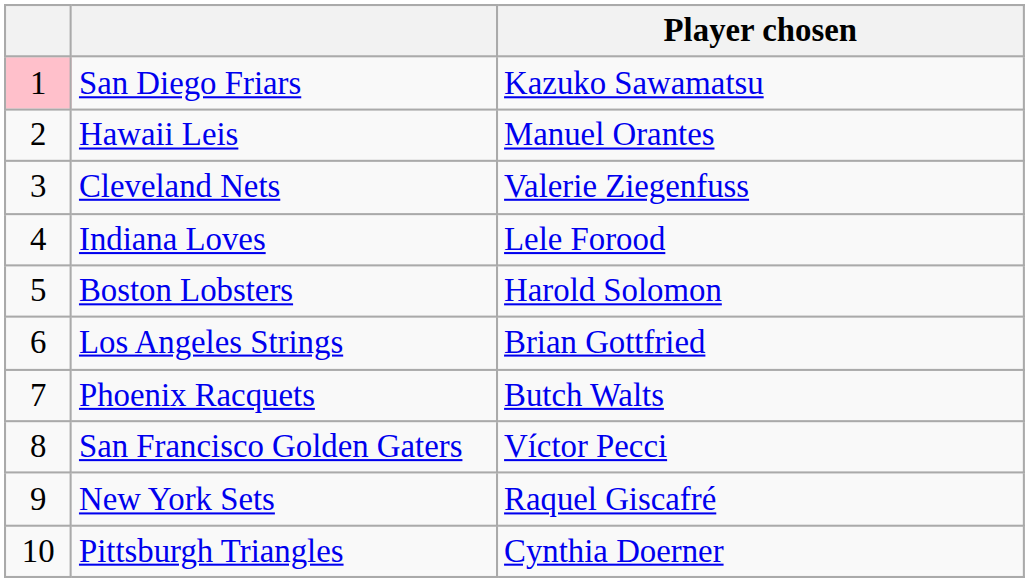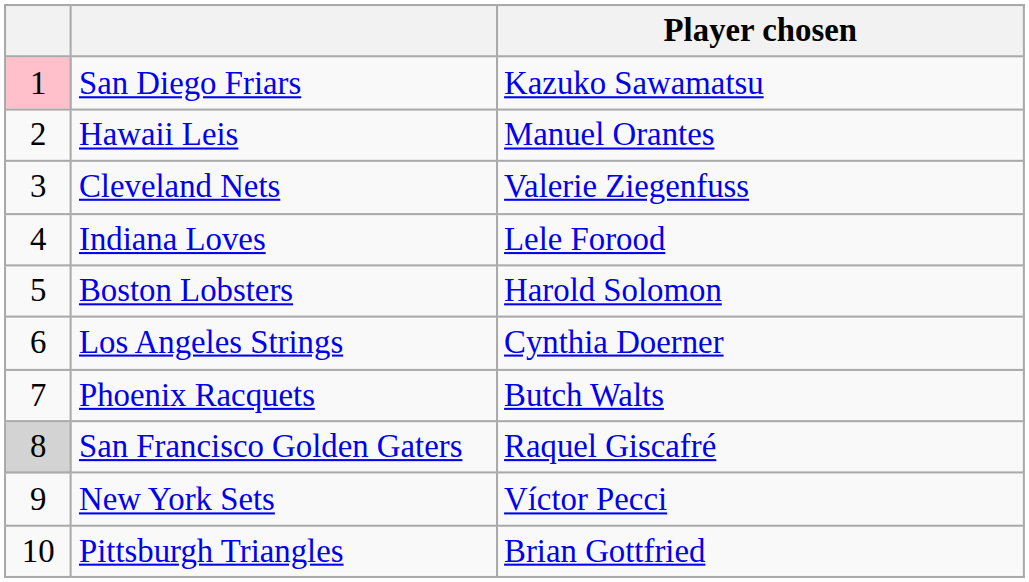Los Angeles Strings | Player chosen: Brian Gottfried -> Cynthia Doerner
San Francisco Golden Gaters | column 1: no background -> lightgrey background
San Francisco Golden Gaters | Player chosen: Víctor Pecci -> Raquel Giscafré
New York Sets | Player chosen: Raquel Giscafré -> Víctor Pecci
Pittsburgh Triangles | Player chosen: Cynthia Doerner -> Brian Gottfried
